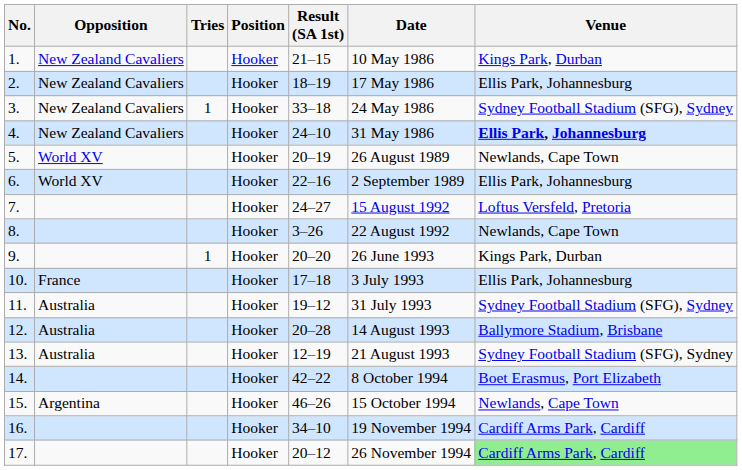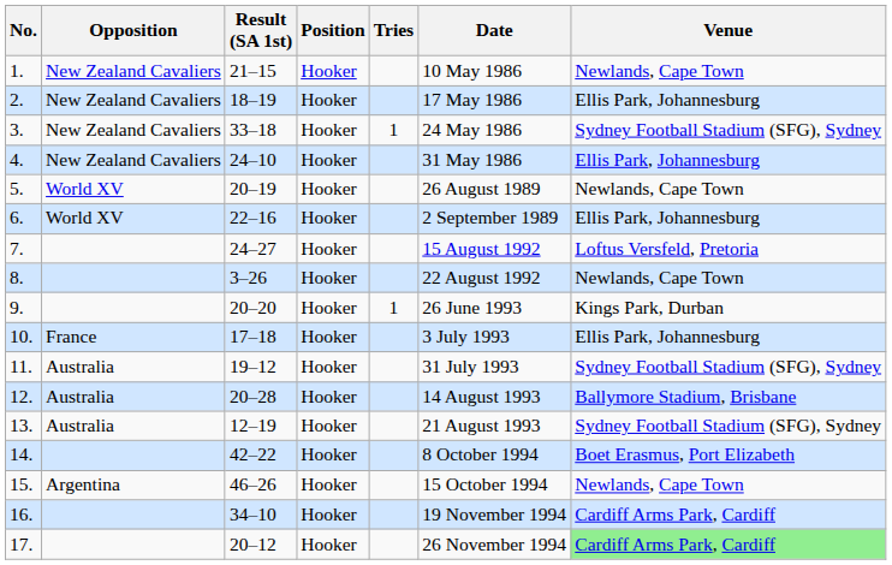columns swapped: Result (SA 1st) <-> Tries
1. | Venue: Kings Park, Durban -> Newlands, Cape Town
4. | Venue: bold -> normal
